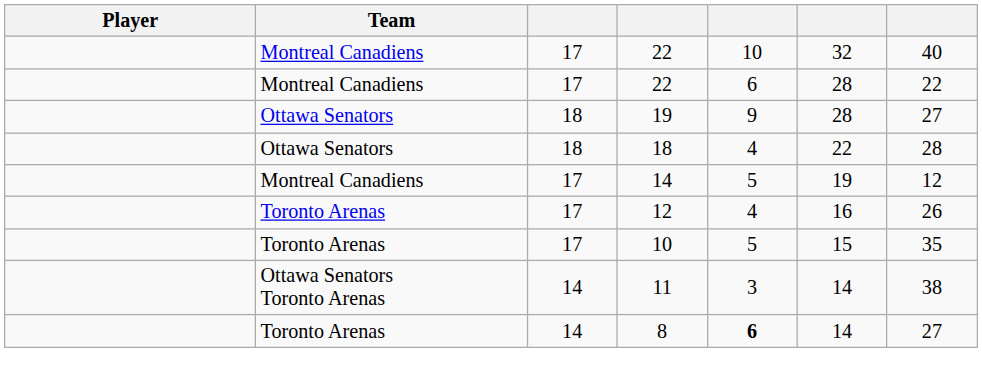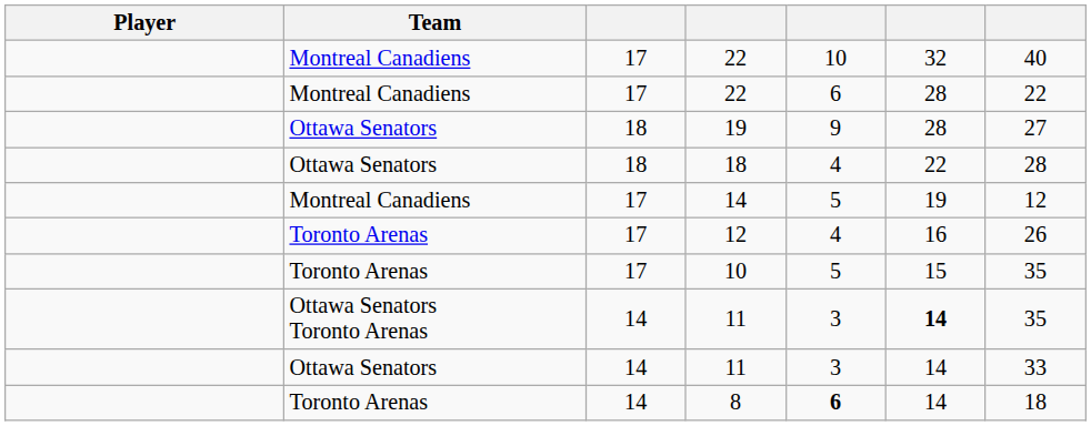Ottawa Senators Toronto Arenas / 11 | column 6: normal -> bold
Ottawa Senators Toronto Arenas / 11 | column 7: 38 -> 35
+ row: Ottawa Senators | 14 | 11 | 3 | 14 | 33
8 | column 7: 27 -> 18
